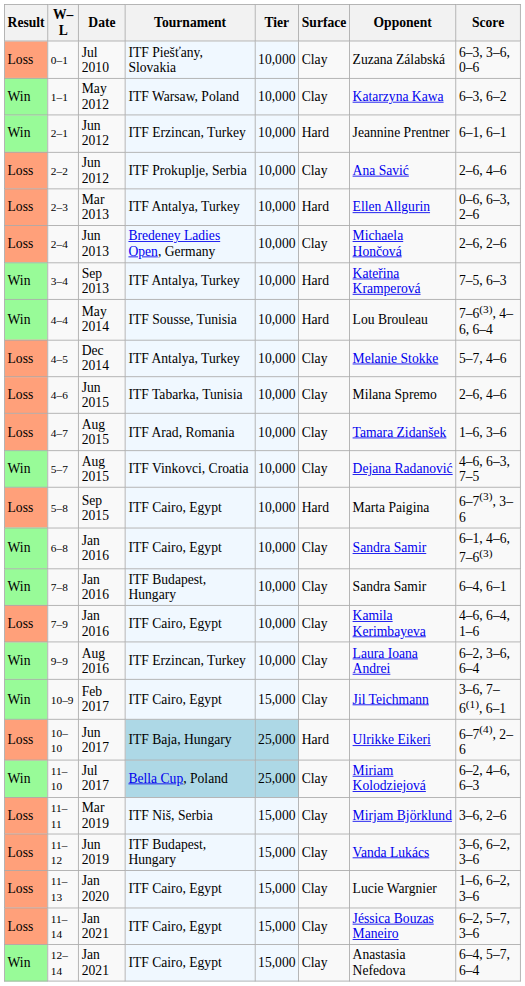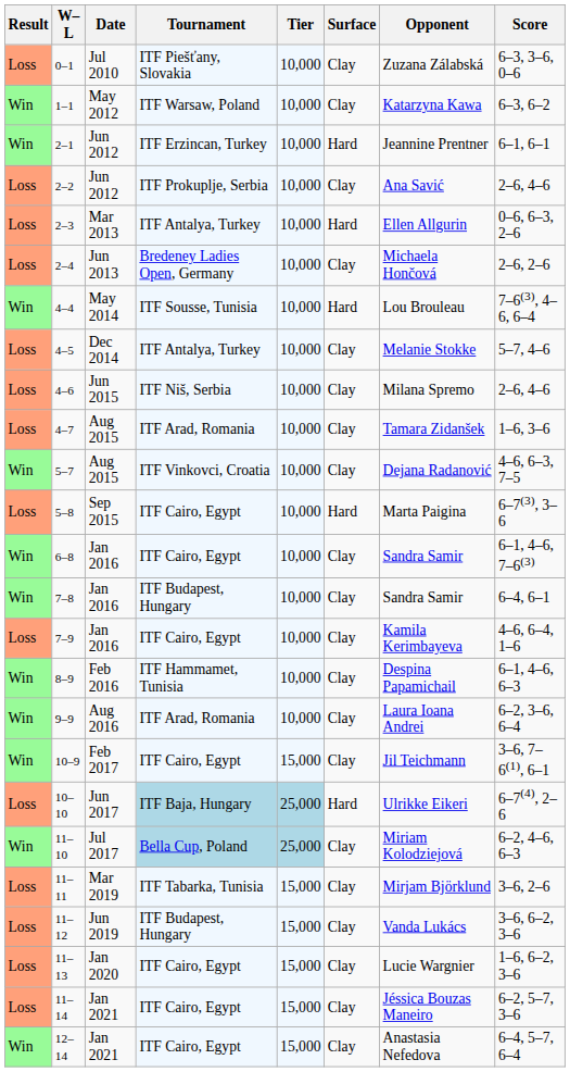- row: Win | 3–4 | Sep 2013 | ITF Antalya, Turkey | 10,000 | Hard | Kateřina Kramperová | 7–5, 6–3
4–6 | Tournament: ITF Tabarka, Tunisia -> ITF Niš, Serbia
+ row: Win | 8–9 | Feb 2016 | ITF Hammamet, Tunisia | 10,000 | Clay | Despina Papamichail | 6–1, 4–6, 6–3
9–9 | Tournament: ITF Erzincan, Turkey -> ITF Arad, Romania
11–11 | Tournament: ITF Niš, Serbia -> ITF Tabarka, Tunisia
